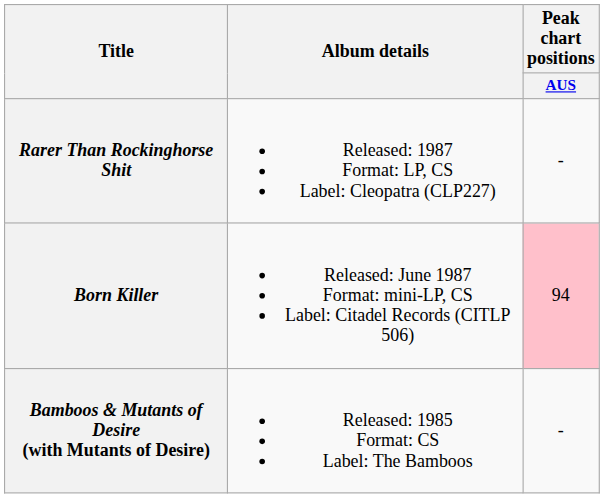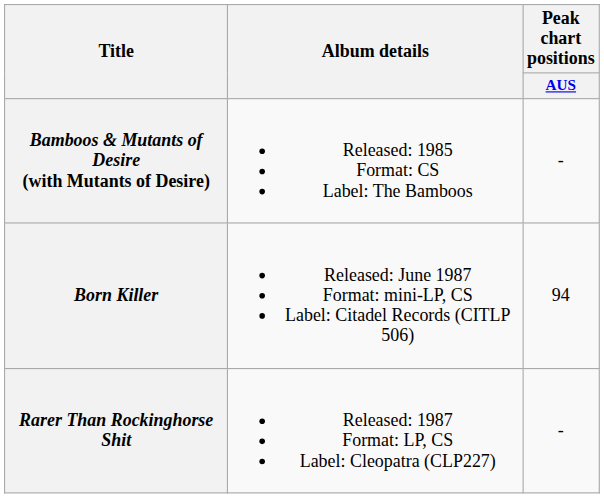rows swapped: Bamboos & Mutants of Desire (with Mutants of Desire) <-> Rarer Than Rockinghorse Shit
Born Killer | Peak chart positions / AUS: pink background -> no background
